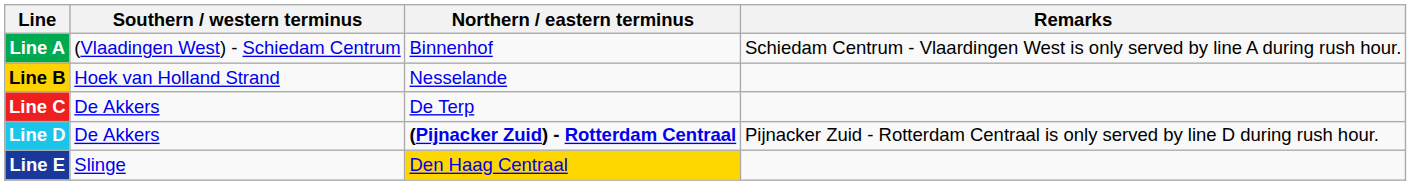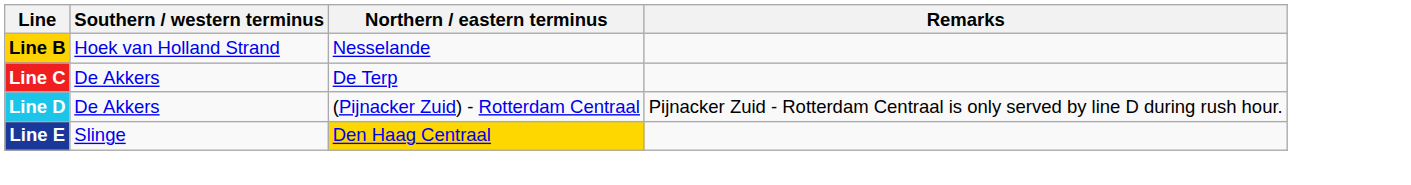- row: Line A | (Vlaadingen West) - Schiedam Centrum | Binnenhof | Schiedam Centrum - Vlaardingen West is only served by line A during rush hour.
Line D | Northern / eastern terminus: bold -> normal
